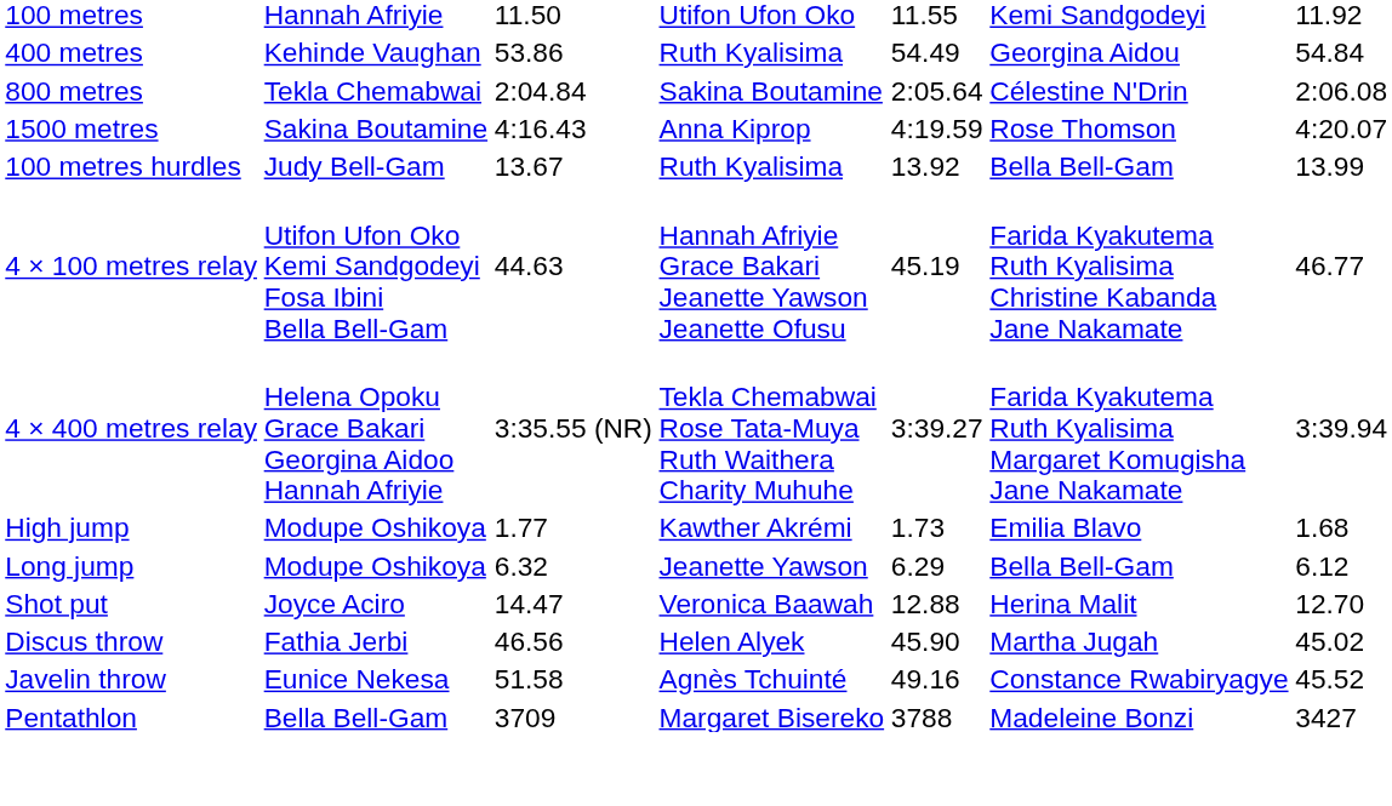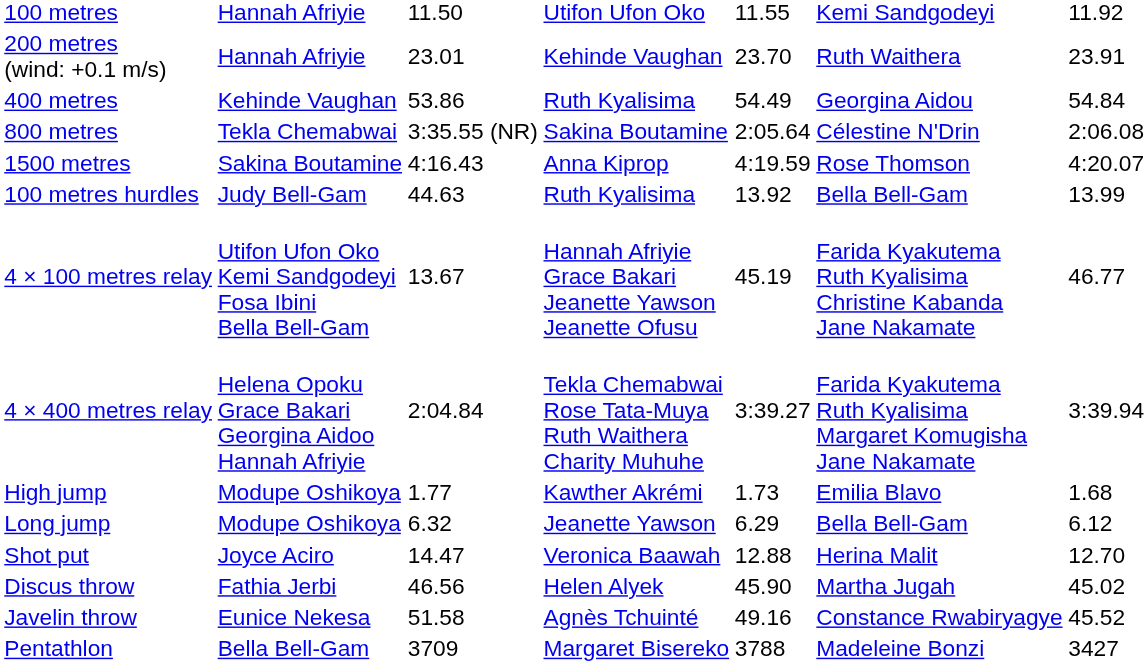+ row: 200 metres (wind: +0.1 m/s) | Hannah Afriyie | 23.01 | Kehinde Vaughan | 23.70 | Ruth Waithera | 23.91
800 metres | column 3: 2:04.84 -> 3:35.55 (NR)
100 metres hurdles | column 3: 13.67 -> 44.63
4 × 100 metres relay | column 3: 44.63 -> 13.67
4 × 400 metres relay | column 3: 3:35.55 (NR) -> 2:04.84
